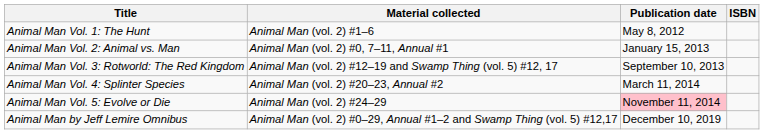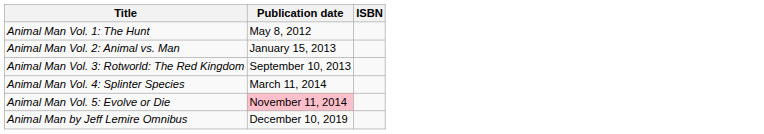- column: Material collected | Animal Man (vol. 2) #1–6 | Animal Man (vol. 2) #0, 7–11, Annual #1 | Animal Man (vol. 2) #12–19 and Swamp Thing (vol. 5) #12, 17 | Animal Man (vol. 2) #20–23, Annual #2 | Animal Man (vol. 2) #24–29 | Animal Man (vol. 2) #0–29, Annual #1–2 and Swamp Thing (vol. 5) #12,17
